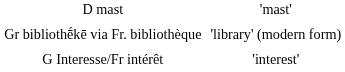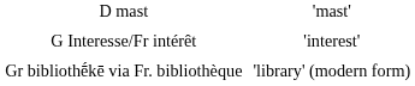rows swapped: G Interesse/Fr intérêt <-> Gr bibliothḗkē via Fr. bibliothèque
